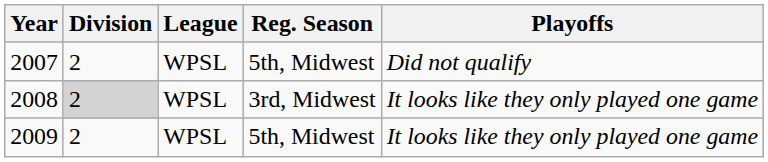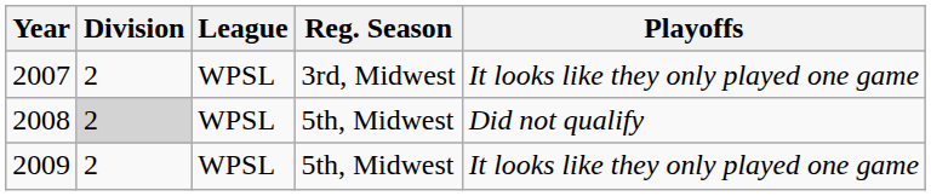2007 | Reg. Season: 5th, Midwest -> 3rd, Midwest
2007 | Playoffs: Did not qualify -> It looks like they only played one game
2008 | Reg. Season: 3rd, Midwest -> 5th, Midwest
2008 | Playoffs: It looks like they only played one game -> Did not qualify
